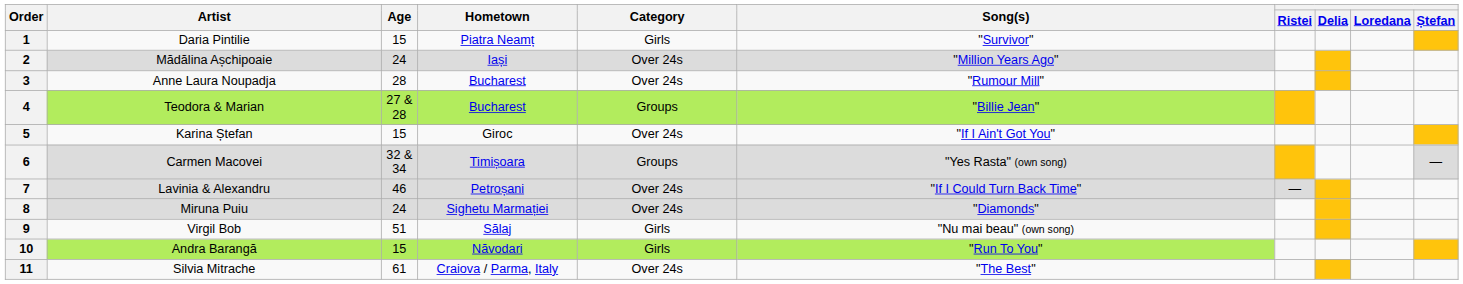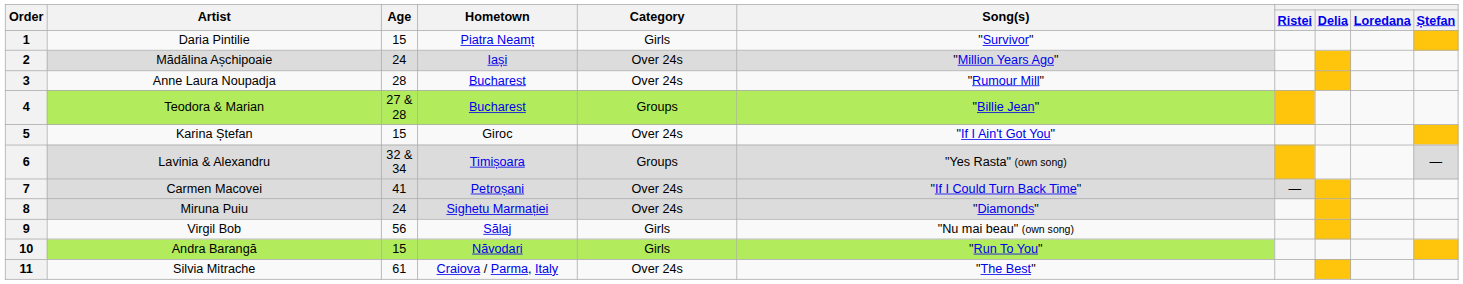6 | Artist: Carmen Macovei -> Lavinia & Alexandru
7 | Artist: Lavinia & Alexandru -> Carmen Macovei
7 | Age: 46 -> 41
9 | Age: 51 -> 56
